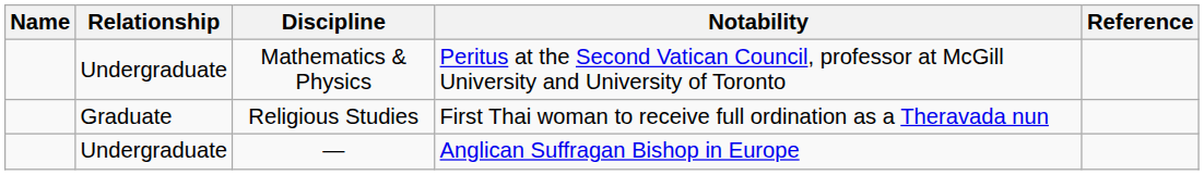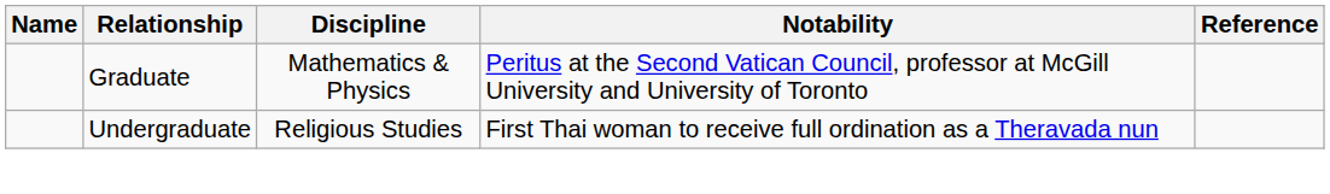Mathematics & Physics | Relationship: Undergraduate -> Graduate
Religious Studies | Relationship: Graduate -> Undergraduate
- row: Undergraduate | — | Anglican Suffragan Bishop in Europe
